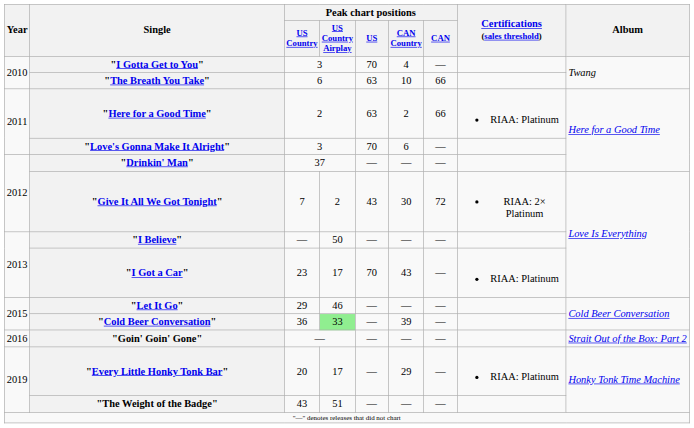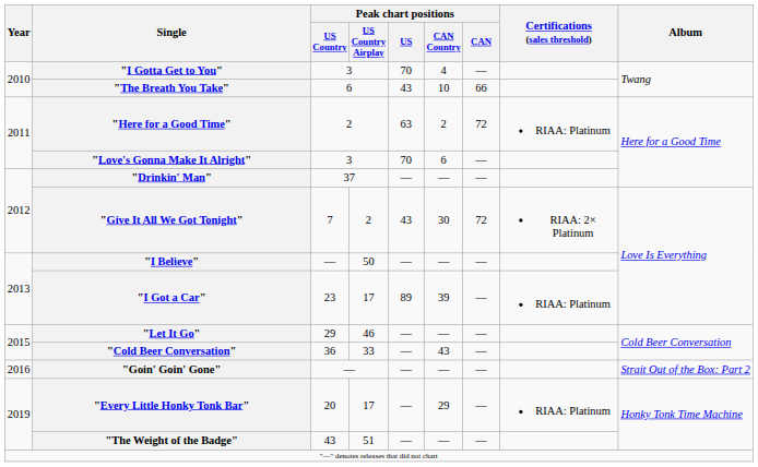"The Breath You Take" | Peak chart positions / US: 63 -> 43
"Here for a Good Time" | Peak chart positions / CAN: 66 -> 72
"I Got a Car" | Peak chart positions / US: 70 -> 89
"I Got a Car" | Peak chart positions / CAN Country: 43 -> 39
"Cold Beer Conversation" | Peak chart positions / US Country Airplay: lightgreen background -> no background
"Cold Beer Conversation" | Peak chart positions / CAN Country: 39 -> 43
